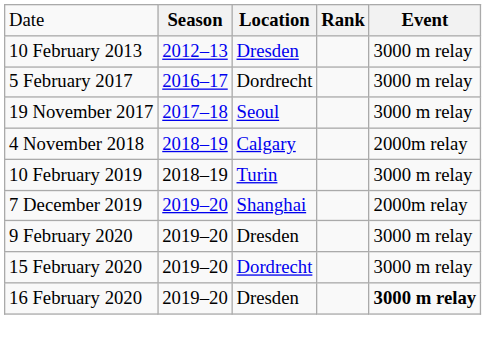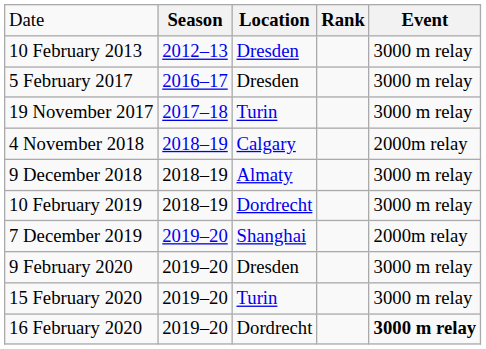5 February 2017 | column 3: Dordrecht -> Dresden
19 November 2017 | column 3: Seoul -> Turin
+ row: 9 December 2018 | 2018–19 | Almaty | 3000 m relay
10 February 2019 | column 3: Turin -> Dordrecht
15 February 2020 | column 3: Dordrecht -> Turin
16 February 2020 | column 3: Dresden -> Dordrecht
